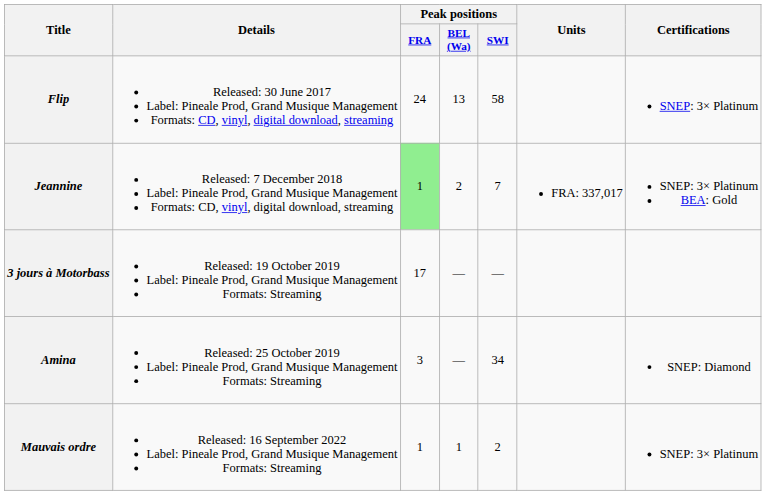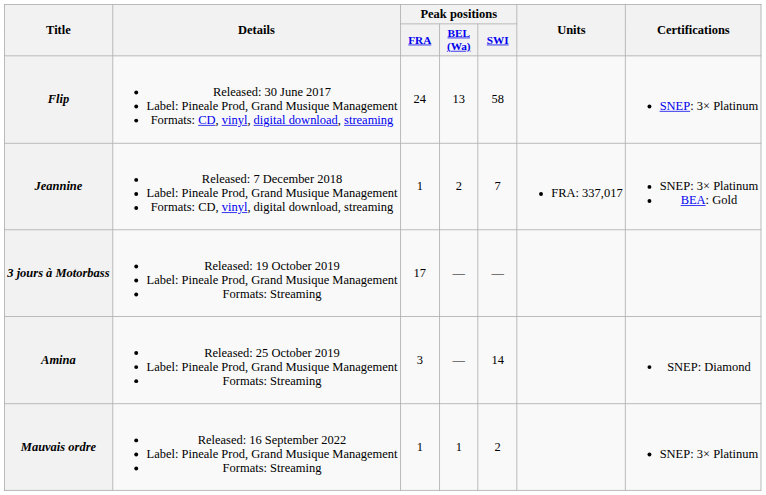Jeannine | Peak positions / FRA: lightgreen background -> no background
Amina | Peak positions / SWI: 34 -> 14
